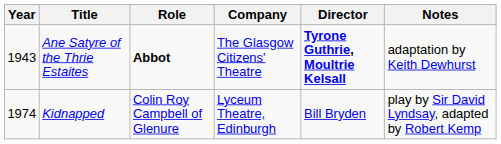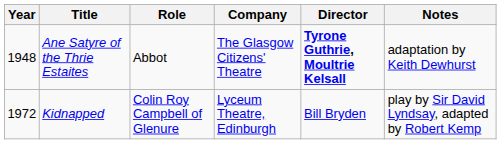Ane Satyre of the Thrie Estaites | Year: 1943 -> 1948
Ane Satyre of the Thrie Estaites | Role: bold -> normal
Kidnapped | Year: 1974 -> 1972
